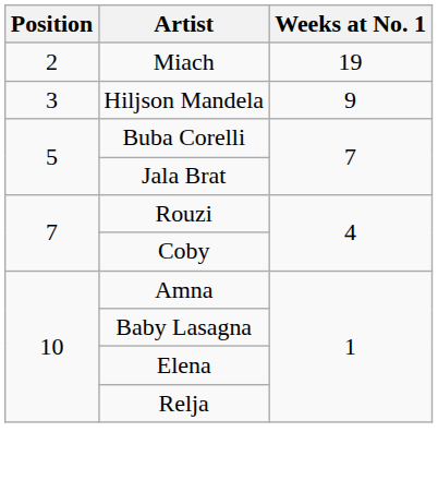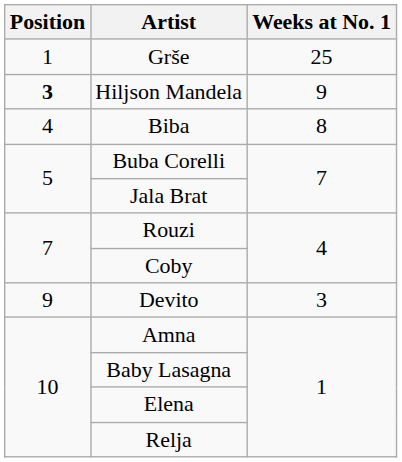+ row: 1 | Grše | 25
- row: 2 | Miach | 19
Hiljson Mandela | Position: normal -> bold
+ row: 4 | Biba | 8
+ row: 9 | Devito | 3
